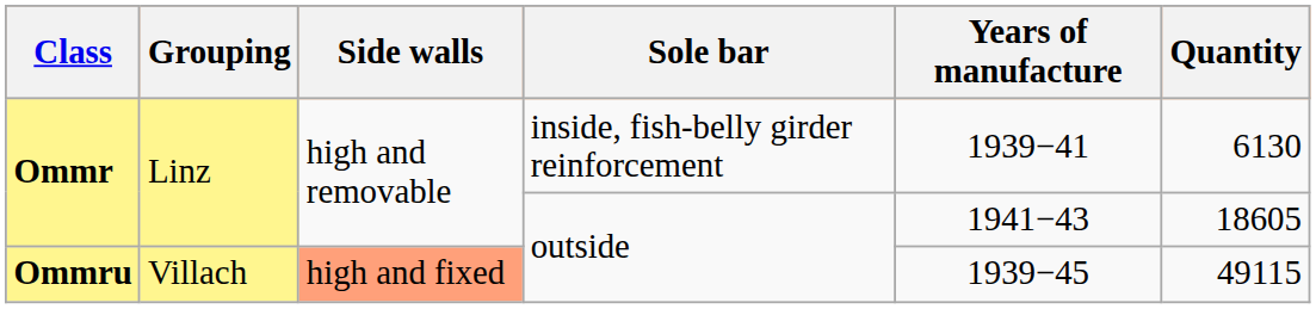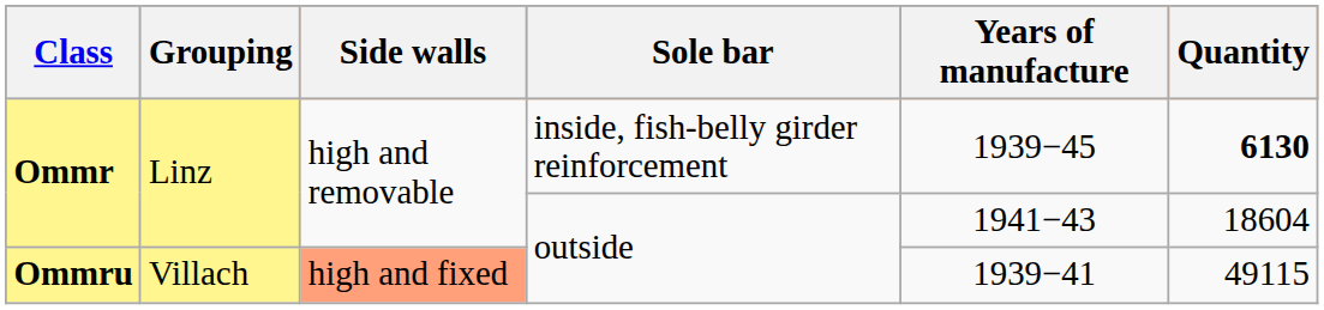Ommr / inside, fish-belly girder reinforcement | Years of manufacture: 1939−41 -> 1939−45
Ommr / inside, fish-belly girder reinforcement | Quantity: normal -> bold
Ommr / outside | Quantity: 18605 -> 18604
Ommru | Years of manufacture: 1939−45 -> 1939−41
